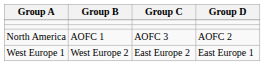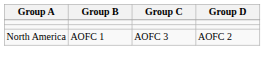- row: West Europe 1 | West Europe 2 | East Europe 2 | East Europe 1
